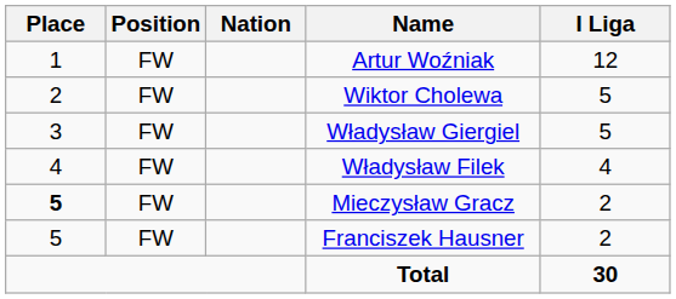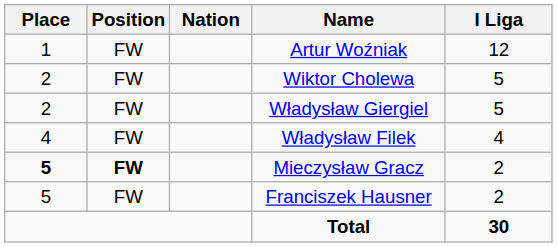Władysław Giergiel | Place: 3 -> 2
Mieczysław Gracz | Position: normal -> bold
